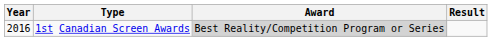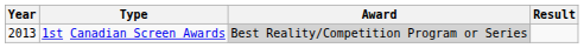1st Canadian Screen Awards | Year: 2016 -> 2013
